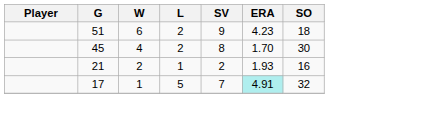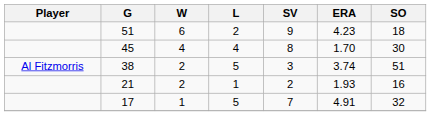45 | L: 2 -> 4
+ row: Al Fitzmorris | 38 | 2 | 5 | 3 | 3.74 | 51
17 | ERA: paleturquoise background -> no background
